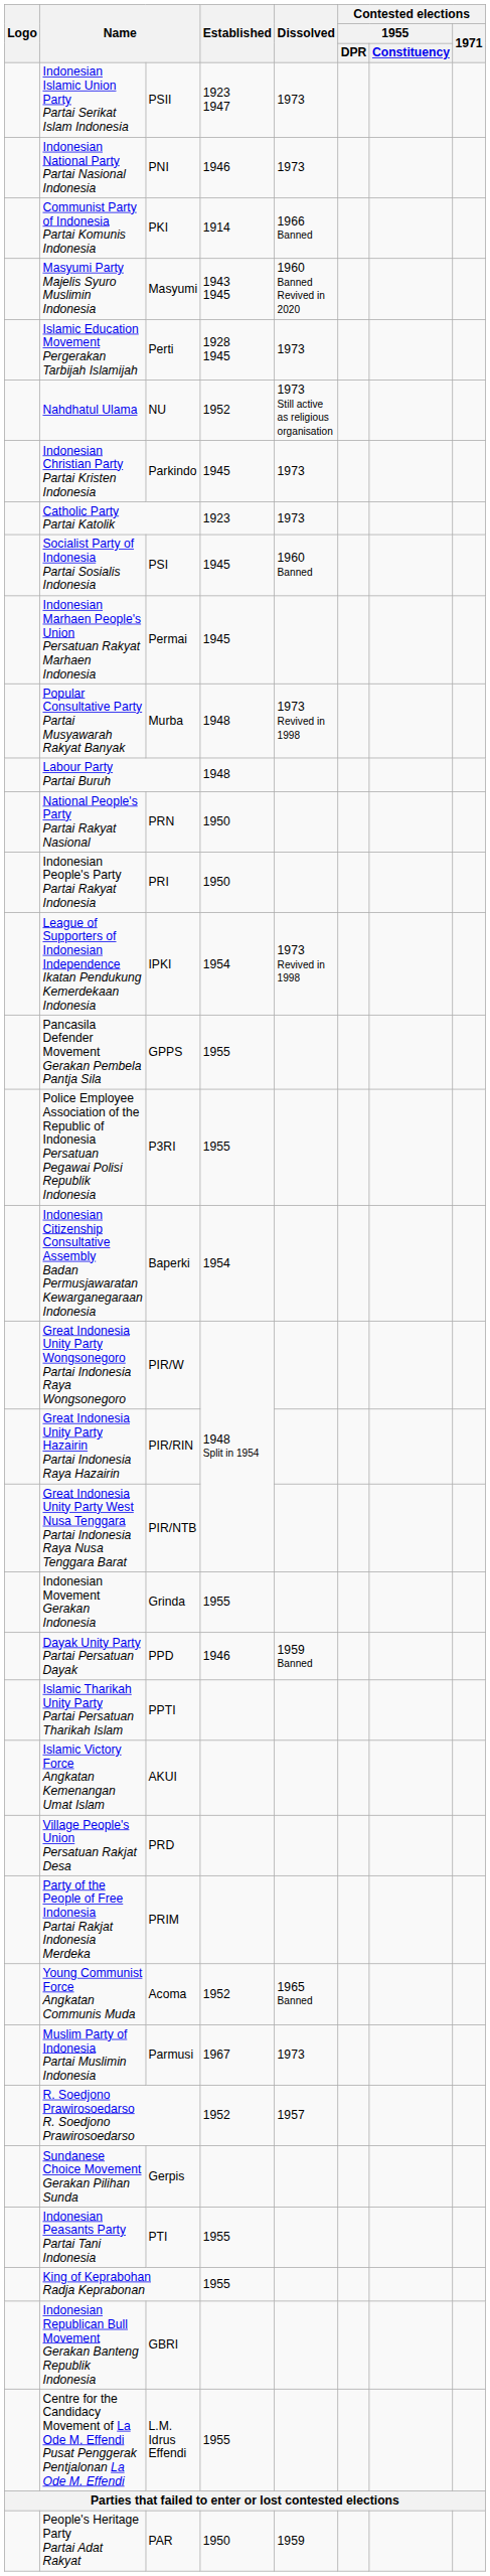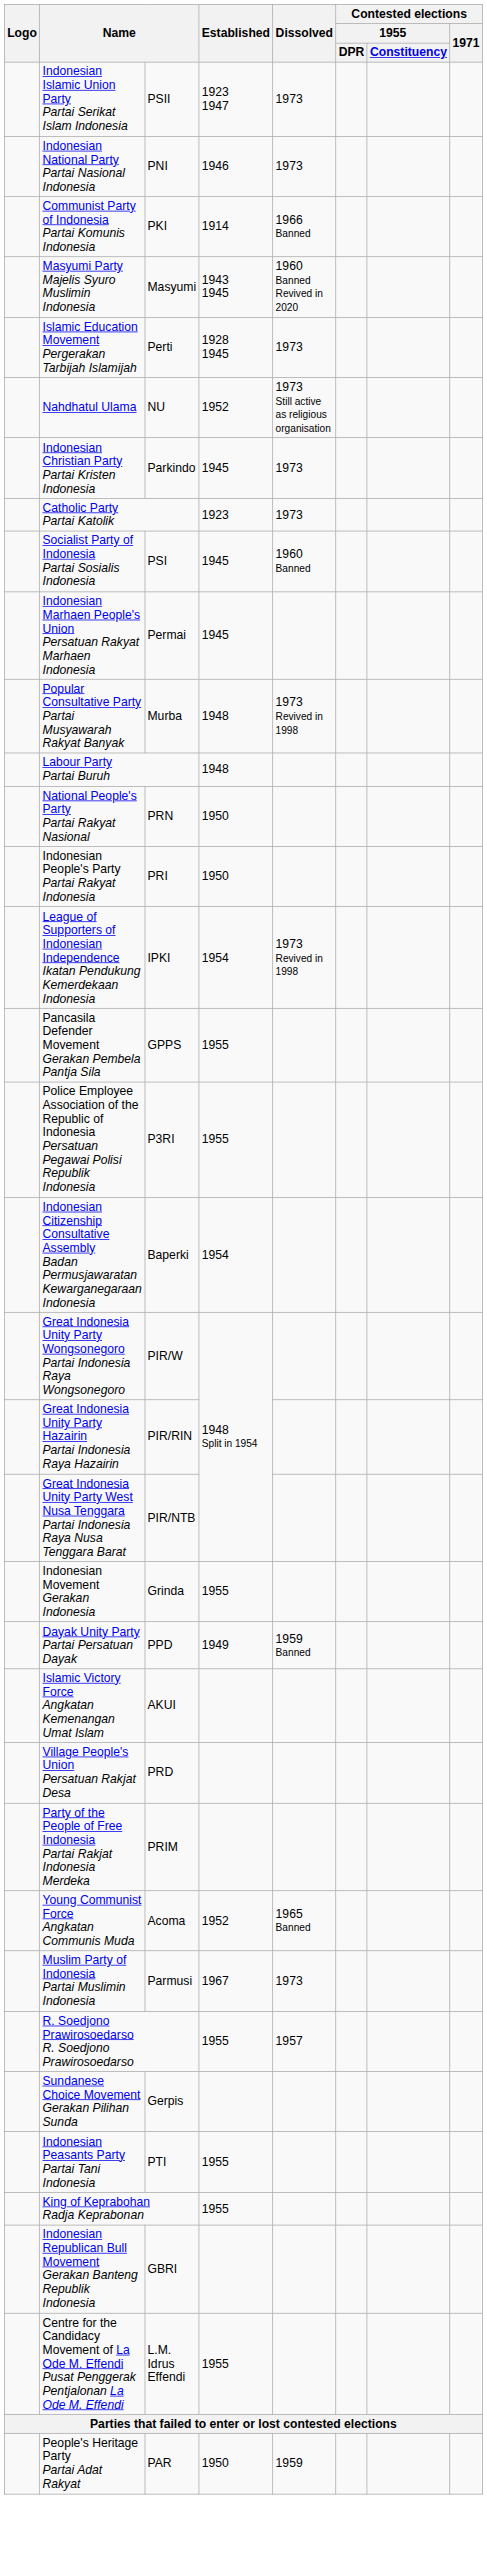Dayak Unity Party Partai Persatuan Dayak | Established: 1946 -> 1949
- row: Islamic Tharikah Unity Party Partai Persatuan Tharikah Islam | PPTI
R. Soedjono Prawirosoedarso R. Soedjono Prawirosoedarso | Established: 1952 -> 1955
